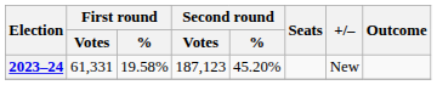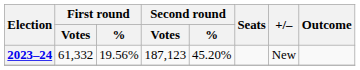2023–24 | First round / Votes: 61,331 -> 61,332
2023–24 | First round / %: 19.58% -> 19.56%
